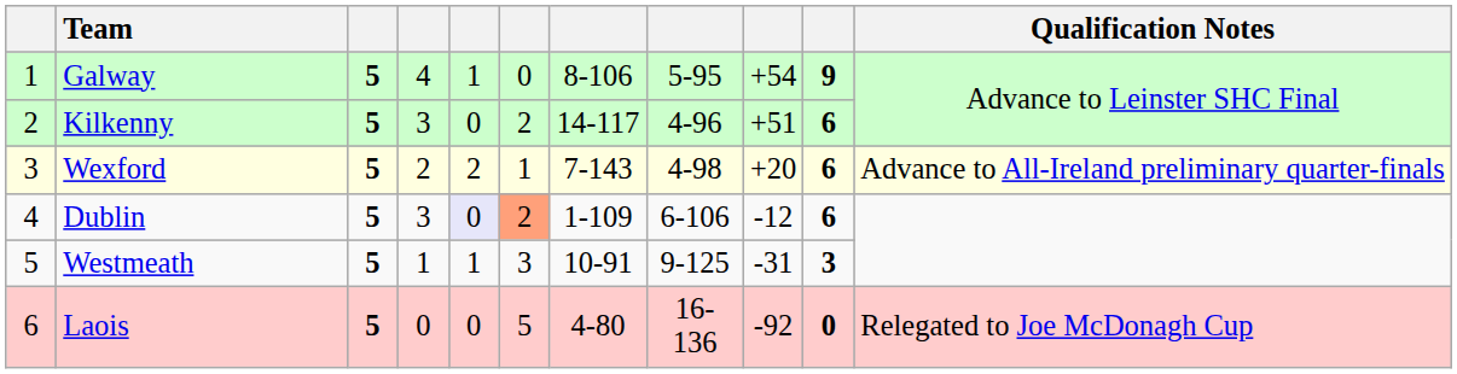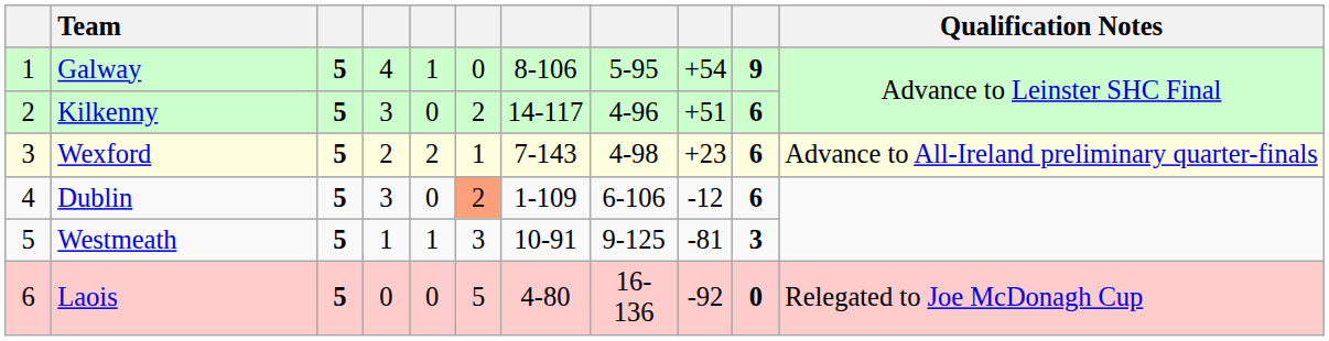Wexford | column 9: +20 -> +23
Dublin | column 5: lavender background -> no background
Westmeath | column 9: -31 -> -81
